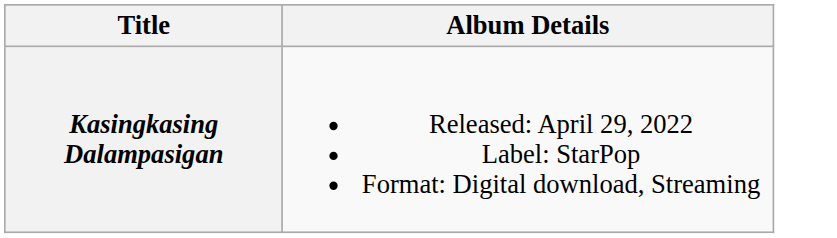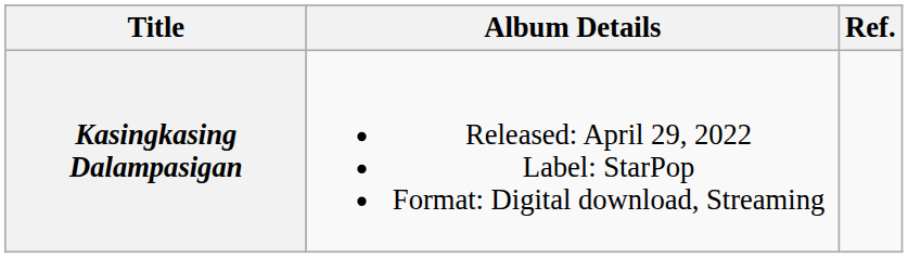+ column: Ref.
